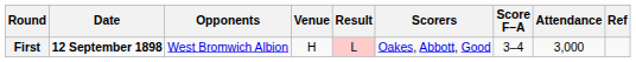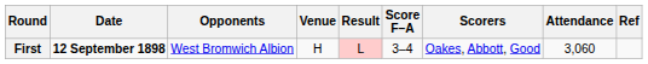columns swapped: Score F–A <-> Scorers
First | Attendance: 3,000 -> 3,060
